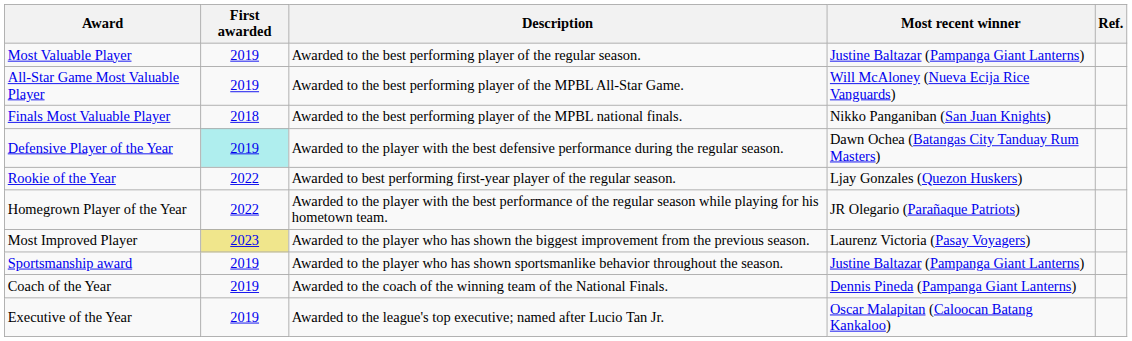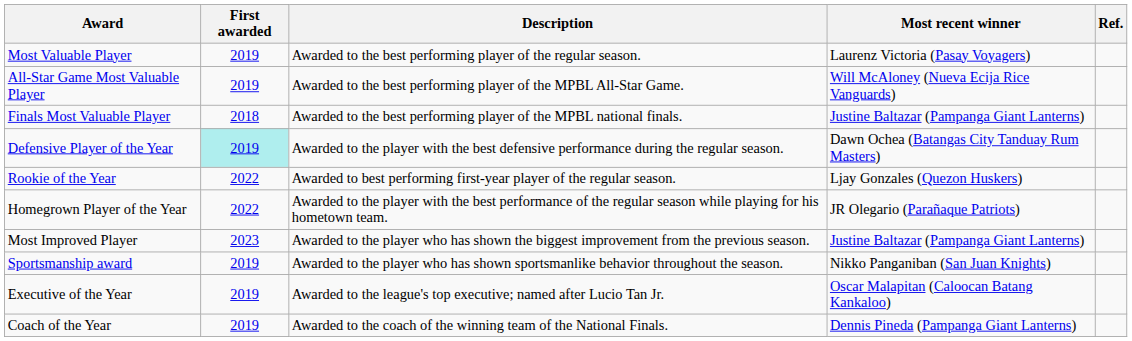Most Valuable Player | Most recent winner: Justine Baltazar (Pampanga Giant Lanterns) -> Laurenz Victoria (Pasay Voyagers)
Finals Most Valuable Player | Most recent winner: Nikko Panganiban (San Juan Knights) -> Justine Baltazar (Pampanga Giant Lanterns)
Most Improved Player | First awarded: khaki background -> no background
Most Improved Player | Most recent winner: Laurenz Victoria (Pasay Voyagers) -> Justine Baltazar (Pampanga Giant Lanterns)
Sportsmanship award | Most recent winner: Justine Baltazar (Pampanga Giant Lanterns) -> Nikko Panganiban (San Juan Knights)
rows swapped: Coach of the Year <-> Executive of the Year
